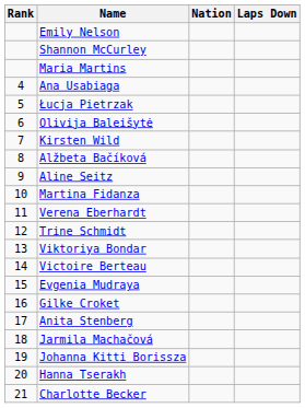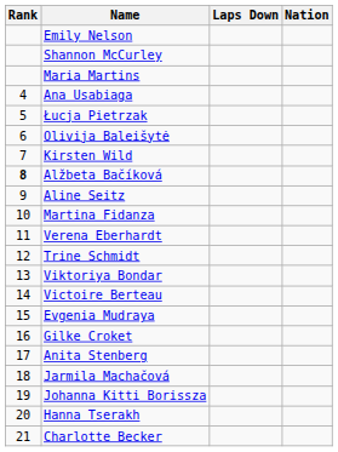columns swapped: Nation <-> Laps Down
Alžbeta Bačíková | Rank: normal -> bold
